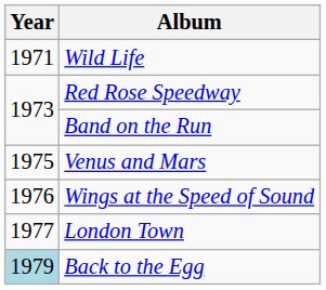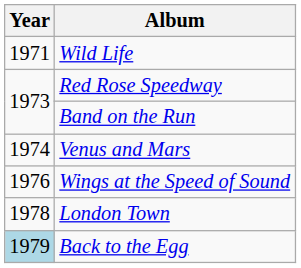Venus and Mars | Year: 1975 -> 1974
London Town | Year: 1977 -> 1978
